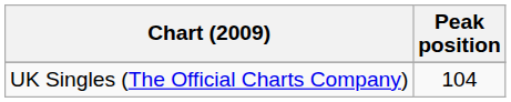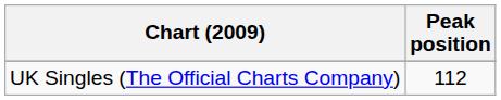UK Singles (The Official Charts Company) | Peak position: 104 -> 112
